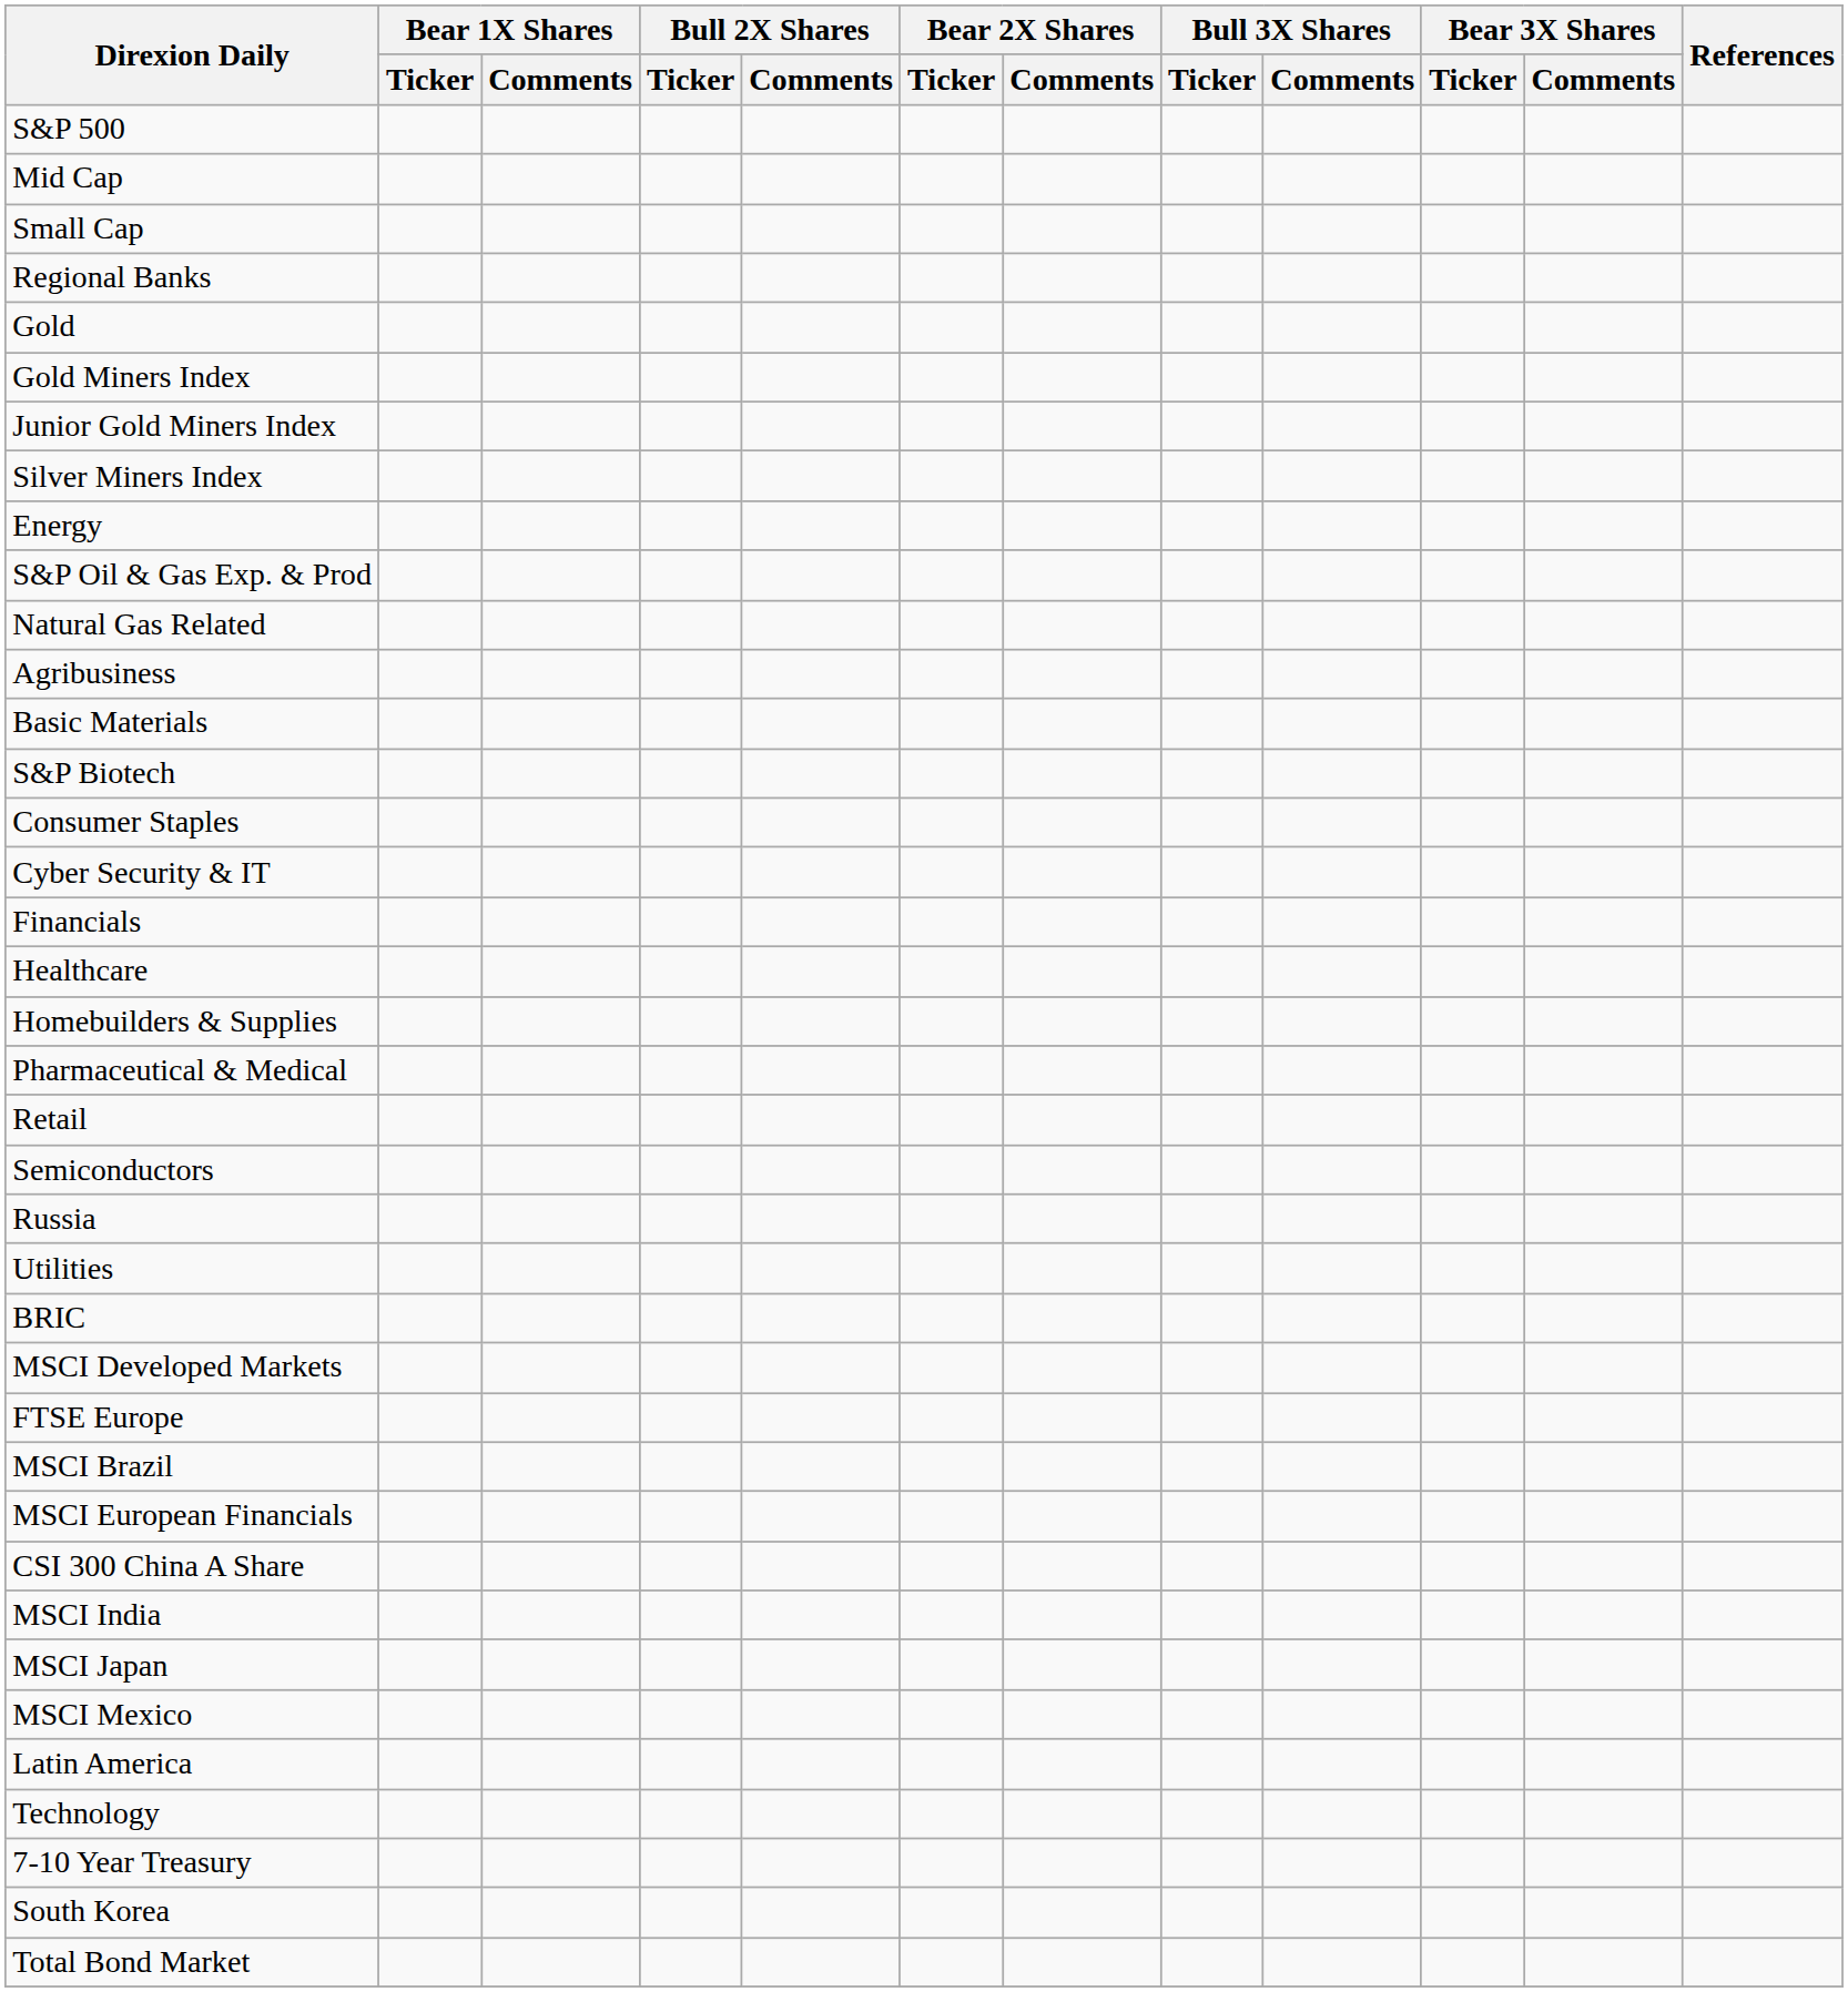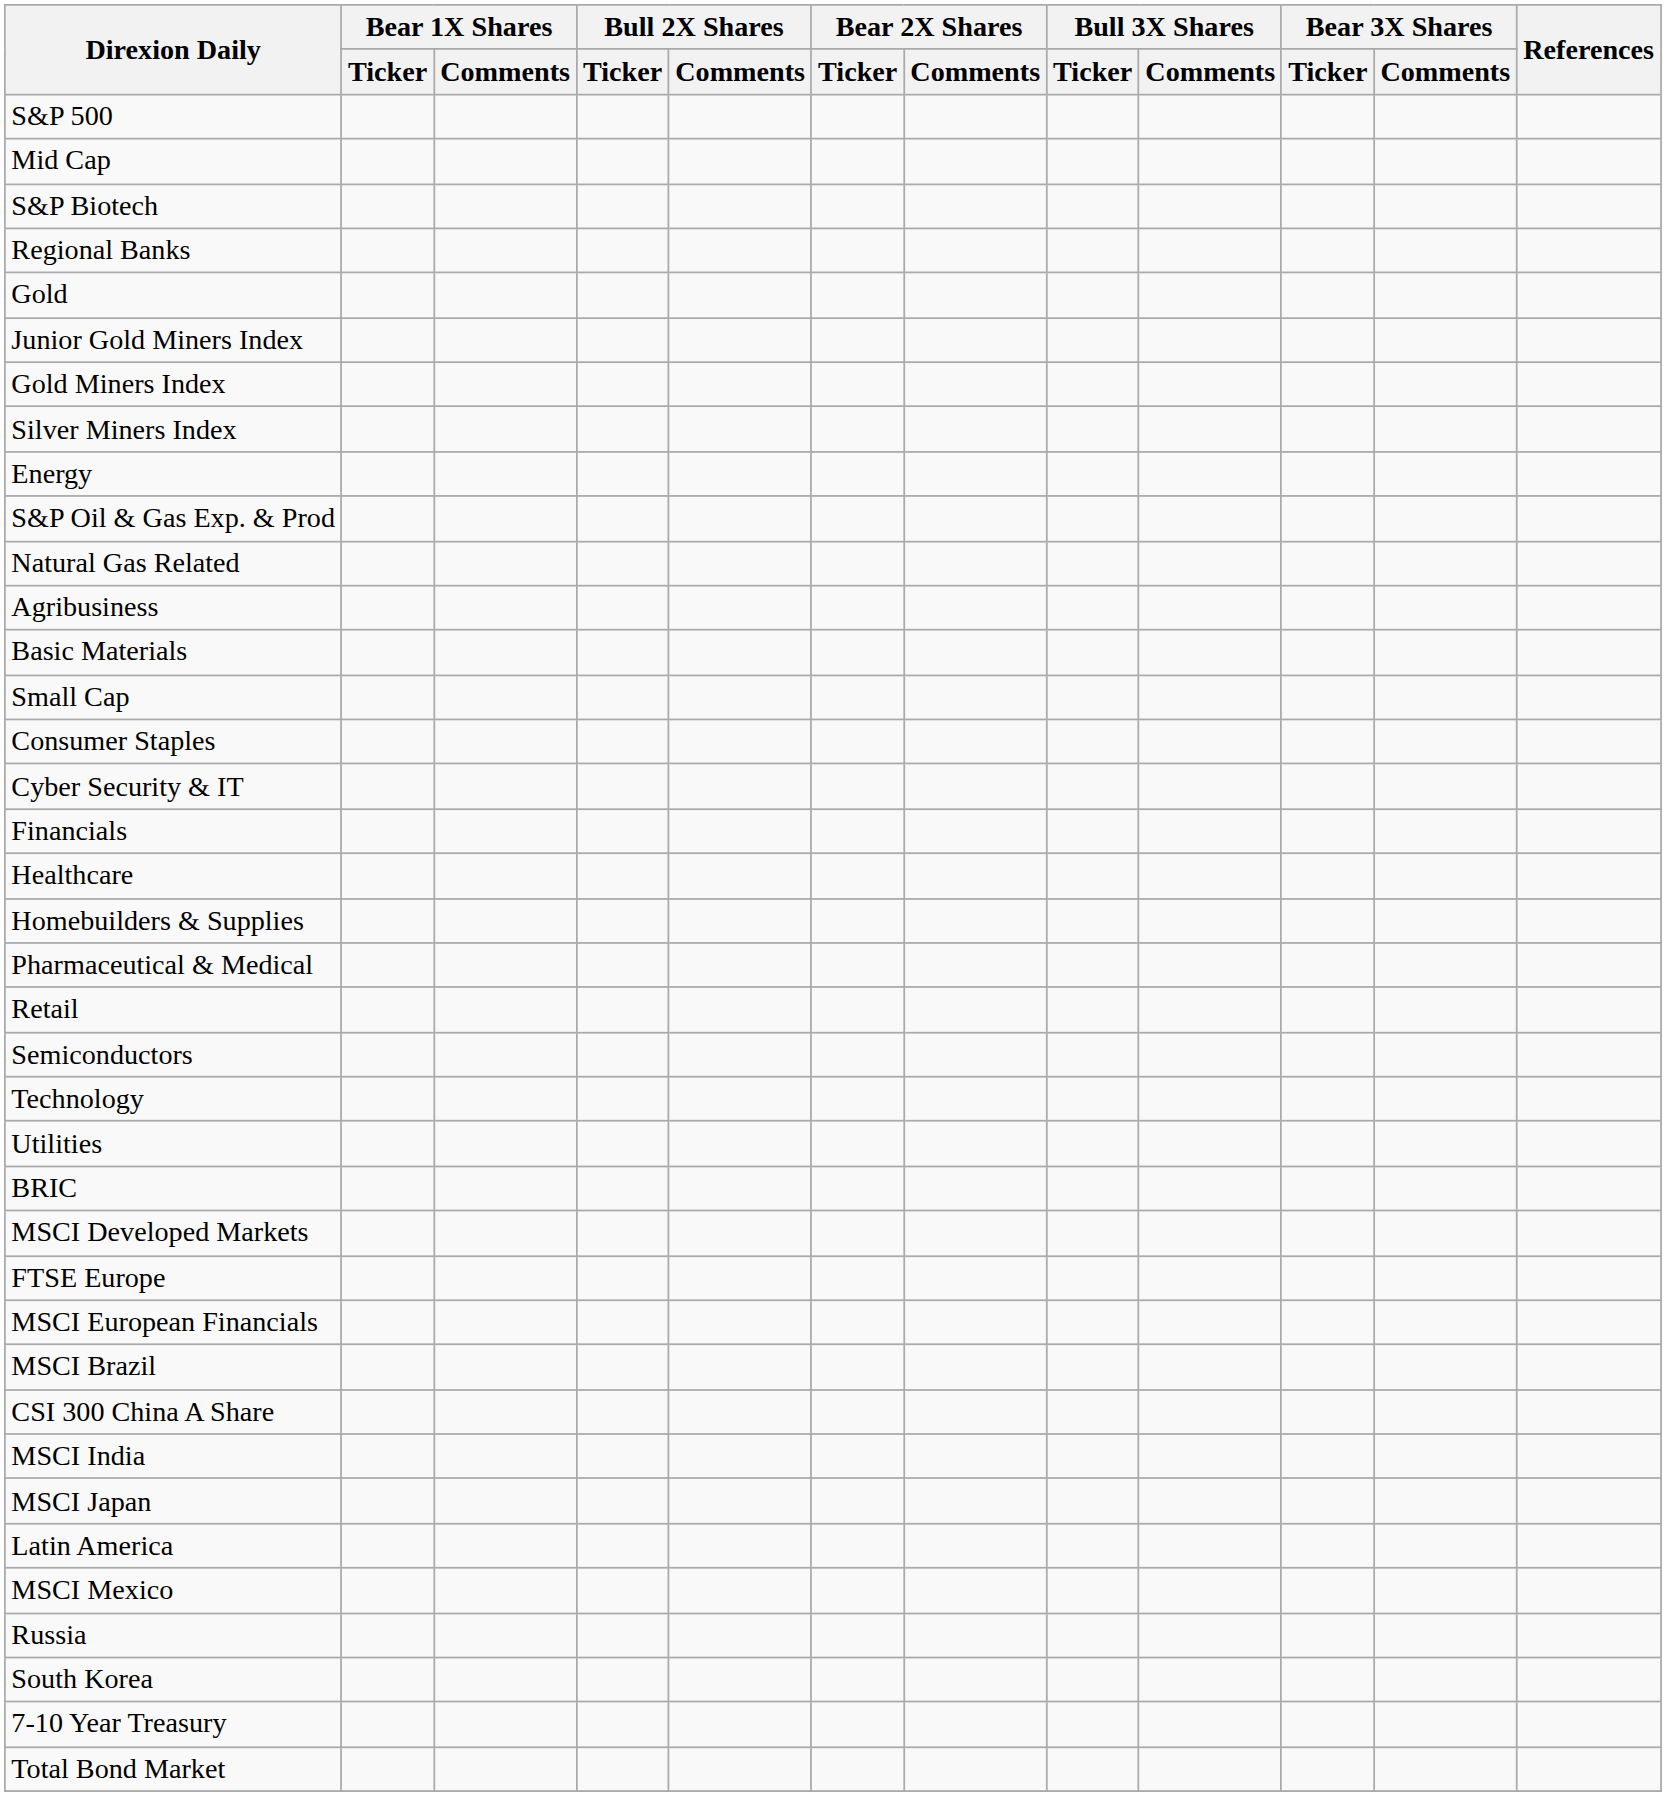rows swapped: Small Cap <-> S&P Biotech
rows swapped: Gold Miners Index <-> Junior Gold Miners Index
rows swapped: Technology <-> Russia
rows swapped: MSCI European Financials <-> MSCI Brazil
rows swapped: Latin America <-> MSCI Mexico
rows swapped: South Korea <-> 7-10 Year Treasury
